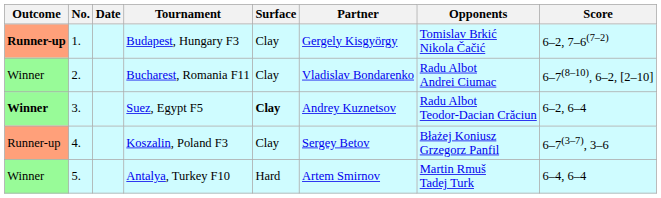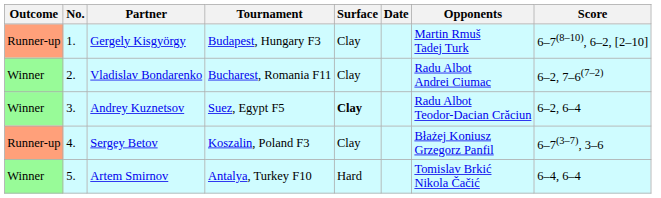columns swapped: Date <-> Partner
Budapest, Hungary F3 | Outcome: bold -> normal
Budapest, Hungary F3 | Opponents: Tomislav Brkić Nikola Čačić -> Martin Rmuš Tadej Turk
Budapest, Hungary F3 | Score: 6–2, 7–6(7–2) -> 6–7(8–10), 6–2, [2–10]
Bucharest, Romania F11 | Score: 6–7(8–10), 6–2, [2–10] -> 6–2, 7–6(7–2)
Suez, Egypt F5 | Outcome: bold -> normal
Antalya, Turkey F10 | Opponents: Martin Rmuš Tadej Turk -> Tomislav Brkić Nikola Čačić
